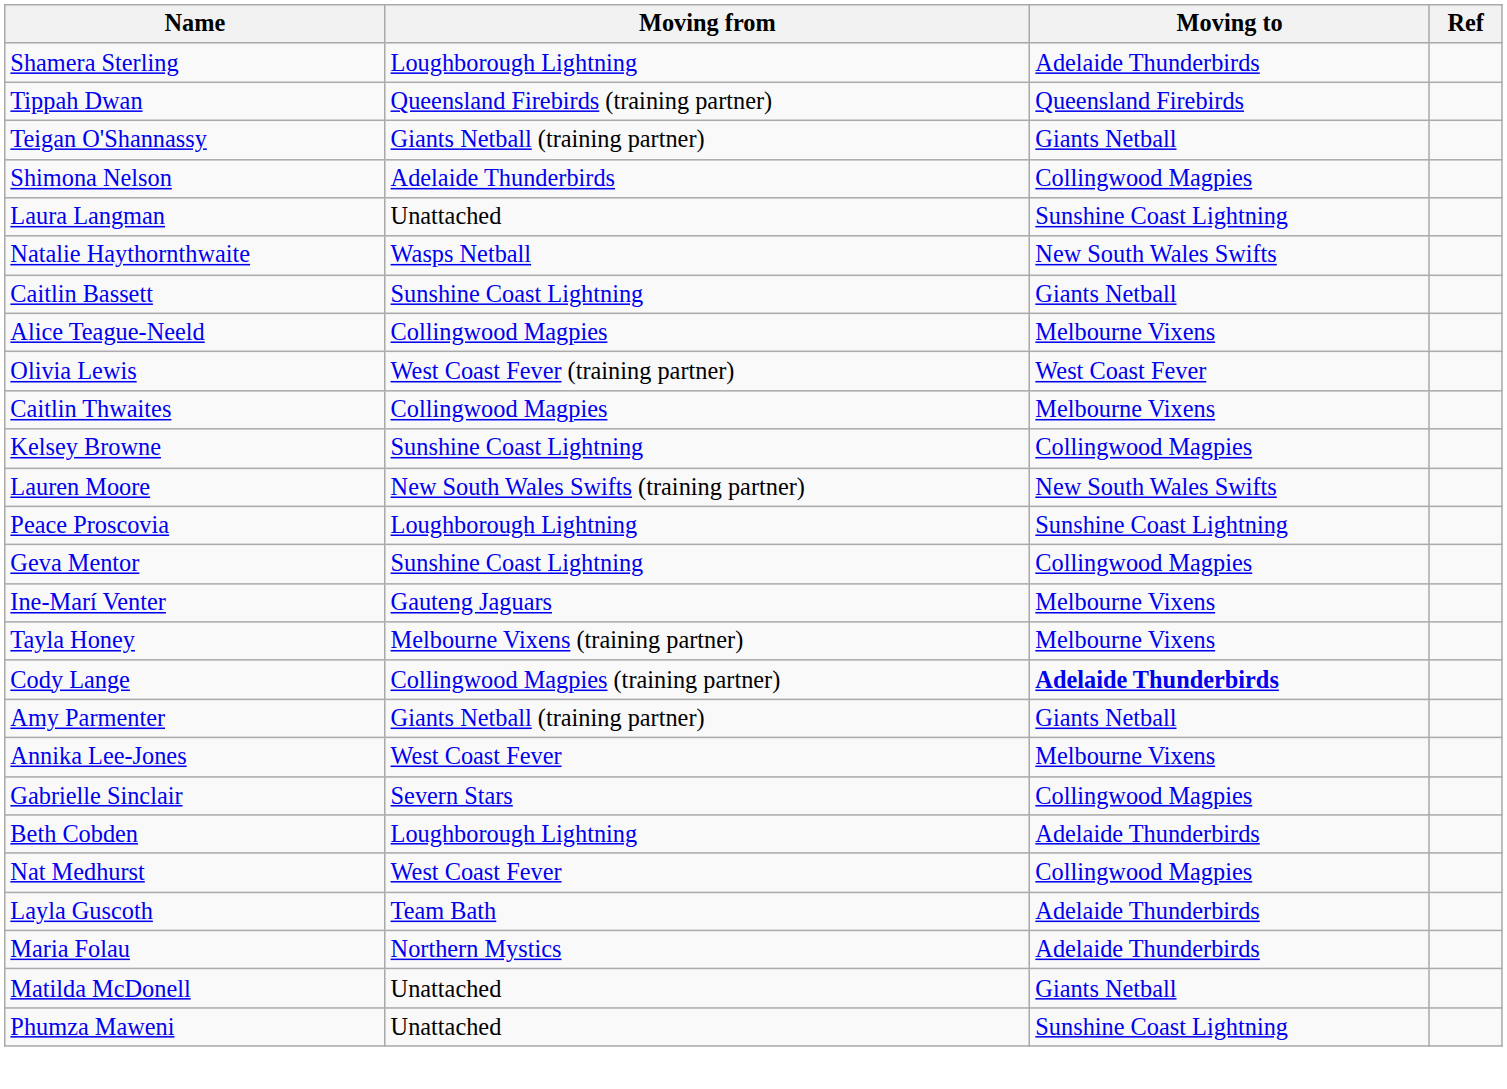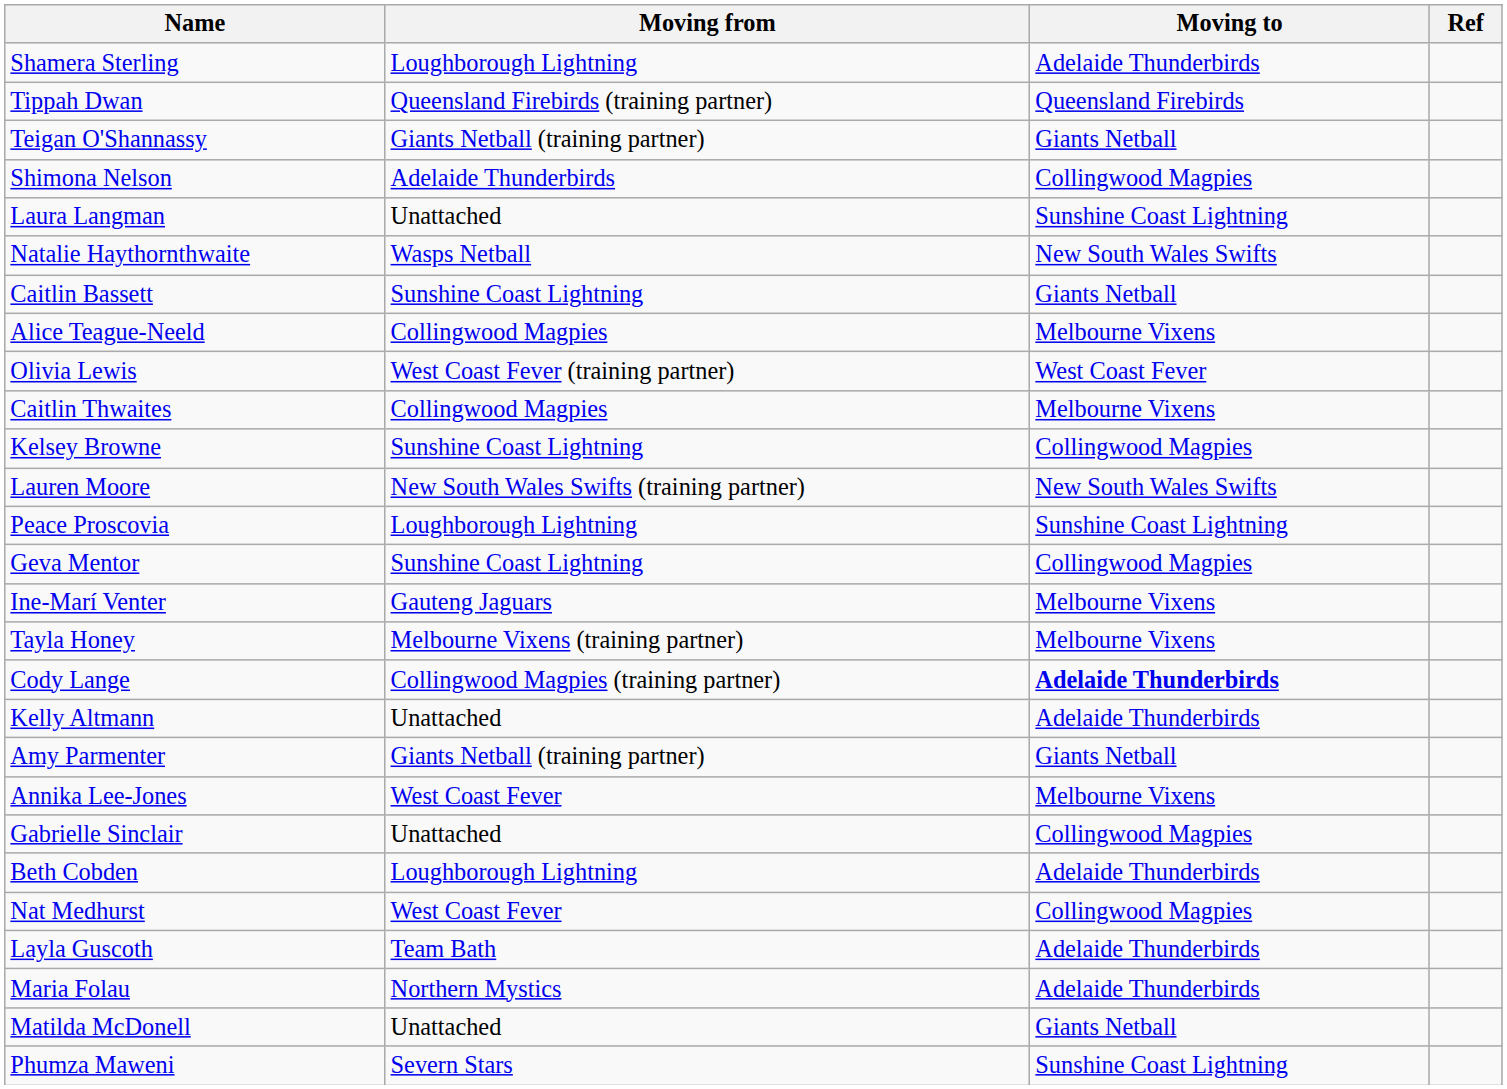+ row: Kelly Altmann | Unattached | Adelaide Thunderbirds
Gabrielle Sinclair | Moving from: Severn Stars -> Unattached
Phumza Maweni | Moving from: Unattached -> Severn Stars
